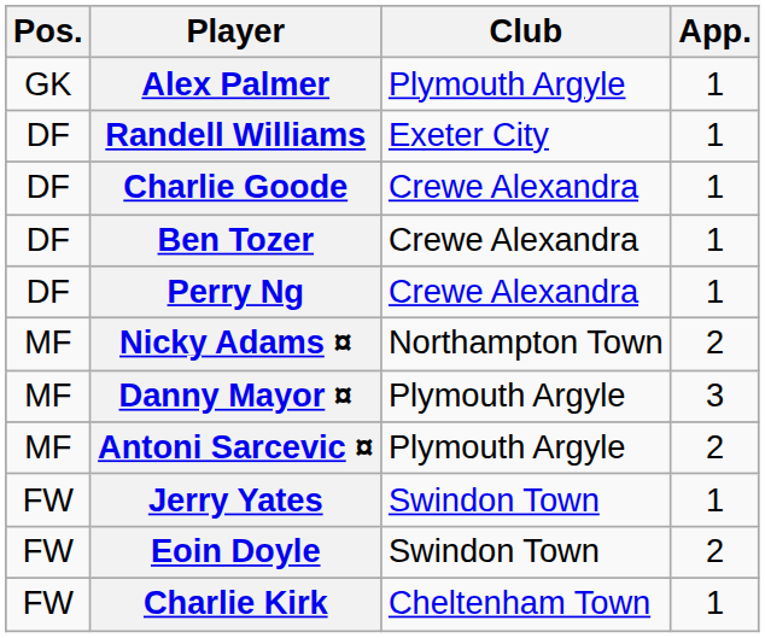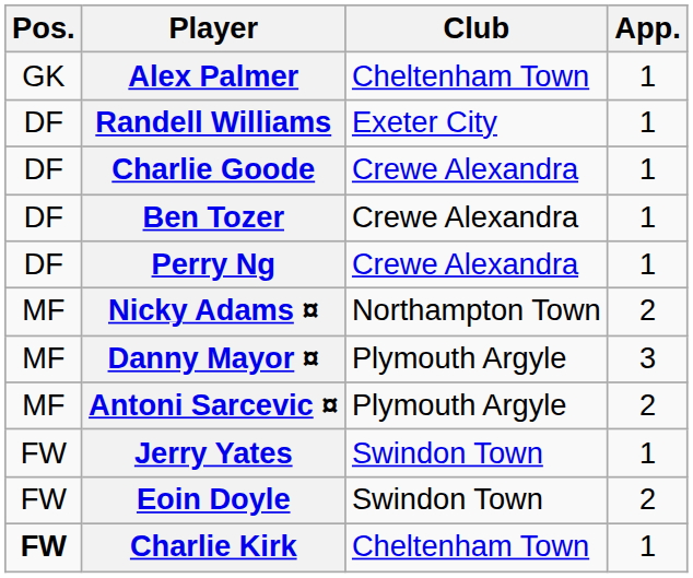Alex Palmer | Club: Plymouth Argyle -> Cheltenham Town
Charlie Kirk | Pos.: normal -> bold
